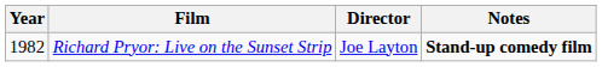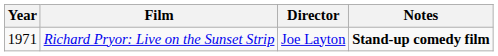Richard Pryor: Live on the Sunset Strip | Year: 1982 -> 1971
